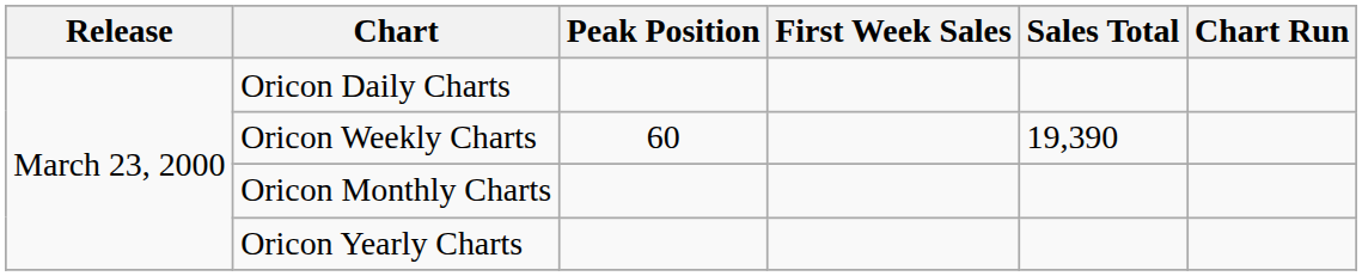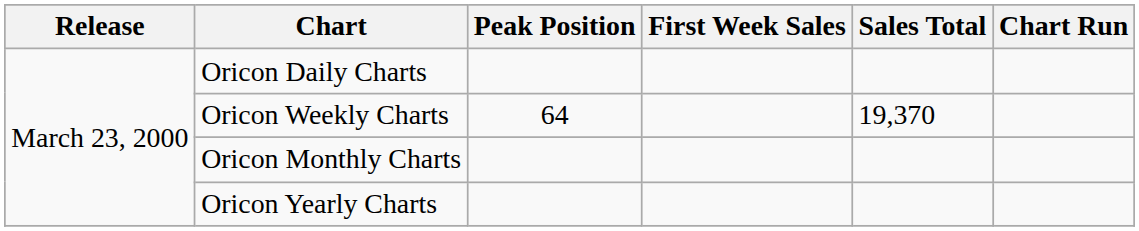Oricon Weekly Charts | Peak Position: 60 -> 64
Oricon Weekly Charts | Sales Total: 19,390 -> 19,370
